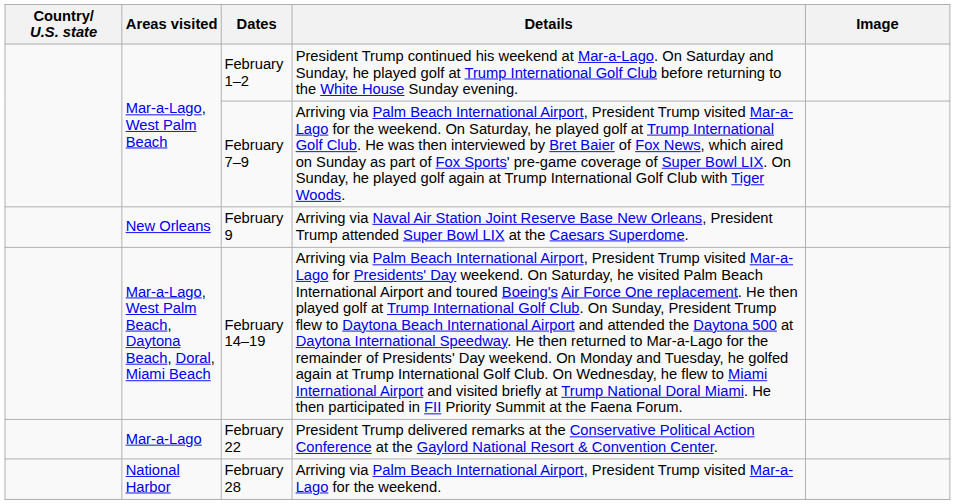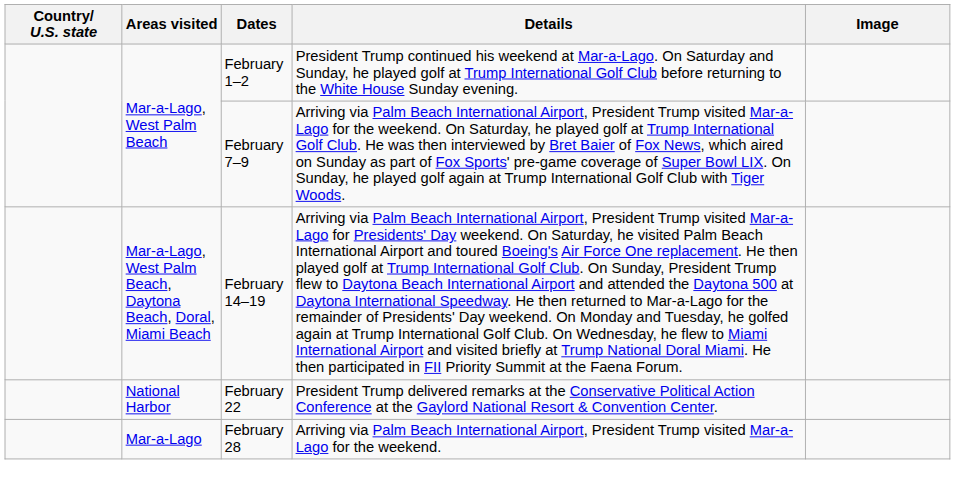- row: New Orleans | February 9 | Arriving via Naval Air Station Joint Reserve Base New Orleans, President Trump attended Super Bowl LIX at the Caesars Superdome.
February 22 | Areas visited: Mar-a-Lago -> National Harbor
February 28 | Areas visited: National Harbor -> Mar-a-Lago
